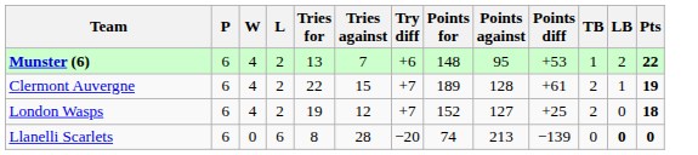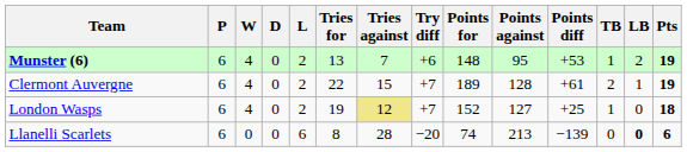+ column: D | 0 | 0 | 0 | 0
Munster (6) | Pts: 22 -> 19
London Wasps | Tries against: no background -> khaki background
London Wasps | TB: 2 -> 1
Llanelli Scarlets | Pts: 0 -> 6
